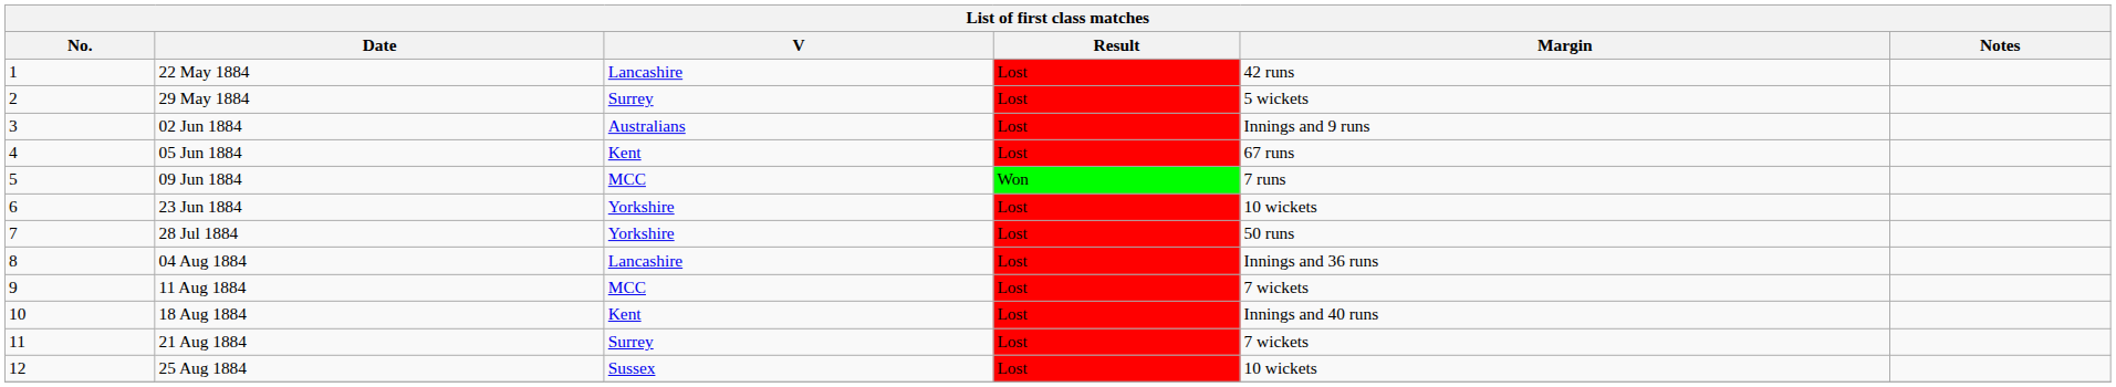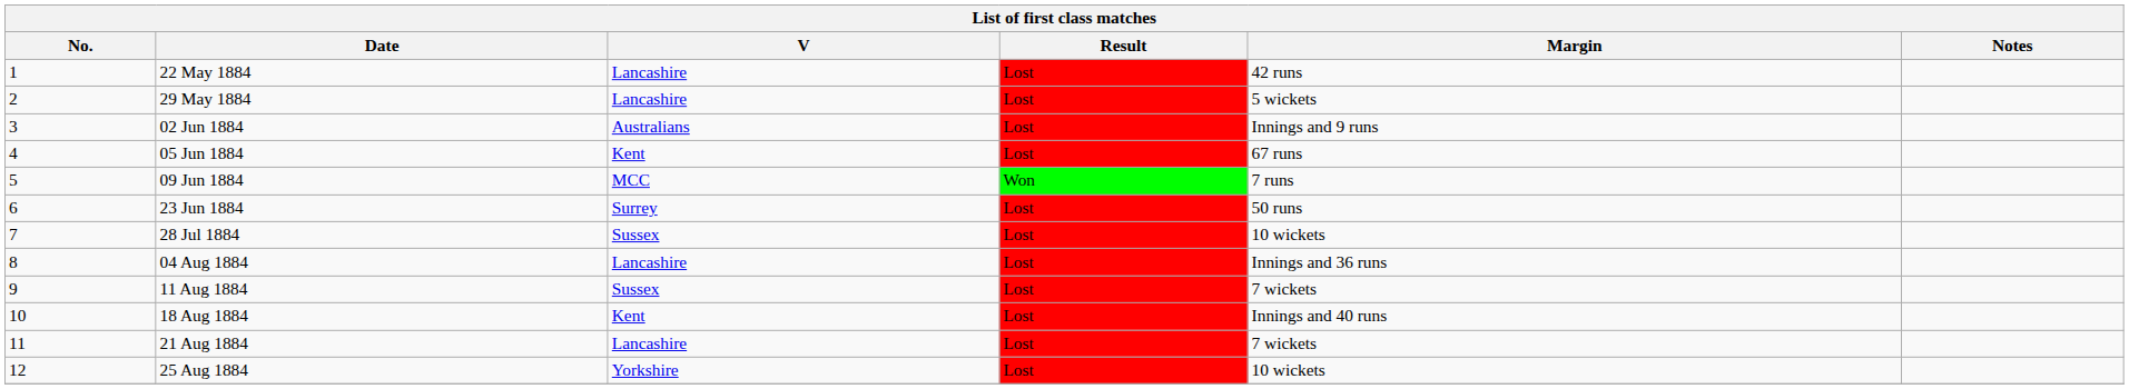29 May 1884 | V: Surrey -> Lancashire
23 Jun 1884 | V: Yorkshire -> Surrey
23 Jun 1884 | Margin: 10 wickets -> 50 runs
28 Jul 1884 | V: Yorkshire -> Sussex
28 Jul 1884 | Margin: 50 runs -> 10 wickets
11 Aug 1884 | V: MCC -> Sussex
21 Aug 1884 | V: Surrey -> Lancashire
25 Aug 1884 | V: Sussex -> Yorkshire
